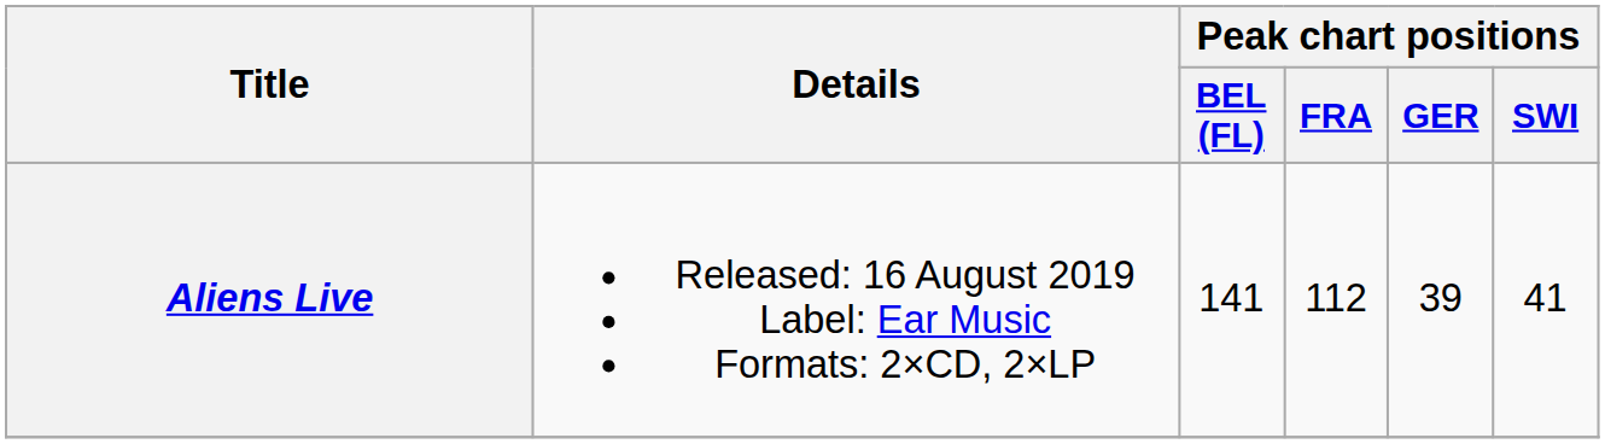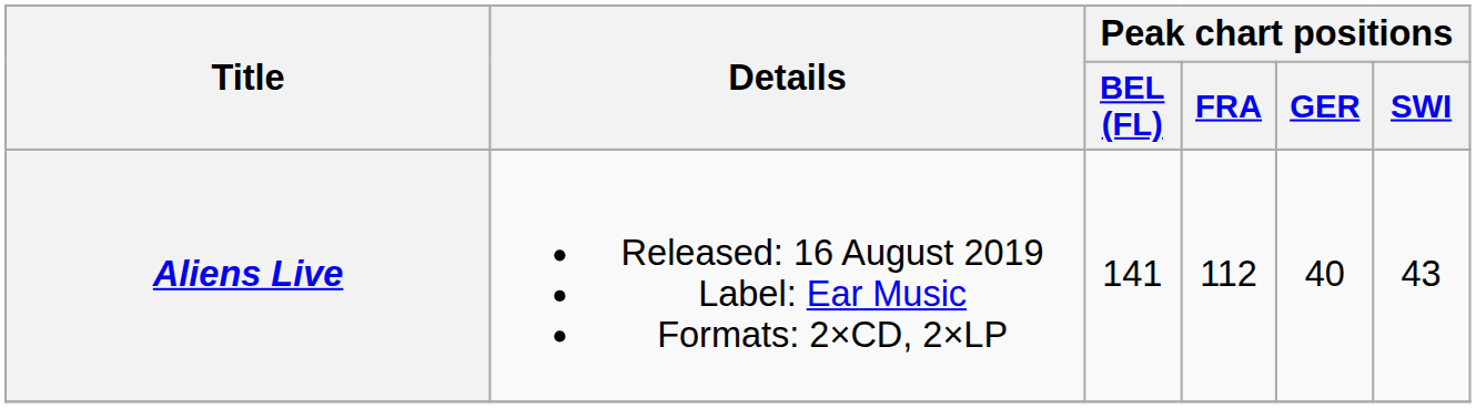Aliens Live | Peak chart positions / GER: 39 -> 40
Aliens Live | Peak chart positions / SWI: 41 -> 43
